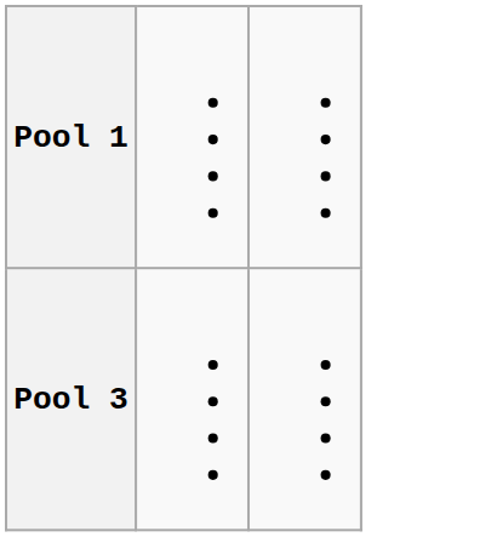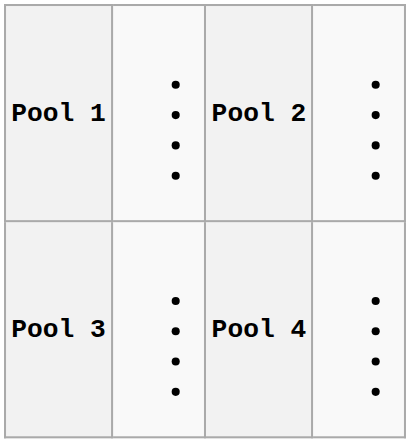+ column: Pool 2 | Pool 4
